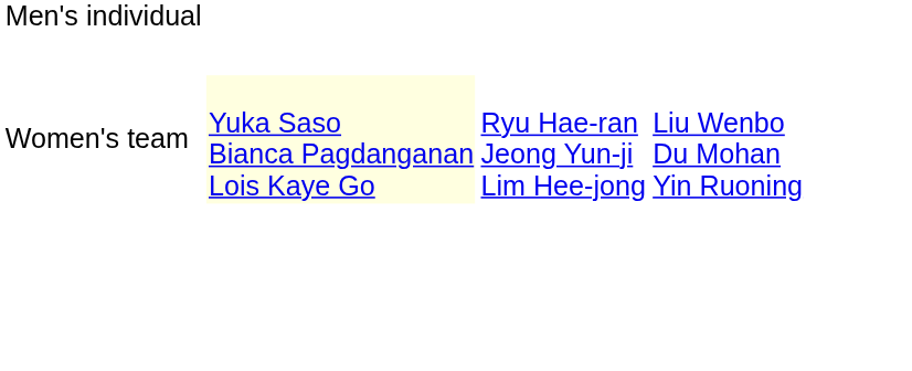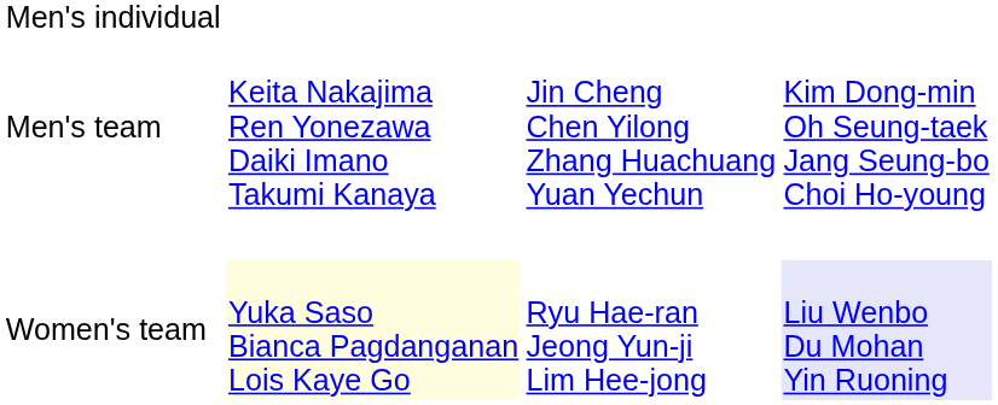+ row: Men's team | Keita Nakajima Ren Yonezawa Daiki Imano Takumi Kanaya | Jin Cheng Chen Yilong Zhang Huachuang Yuan Yechun | Kim Dong-min Oh Seung-taek Jang Seung-bo Choi Ho-young
Women's team | column 4: no background -> lavender background
